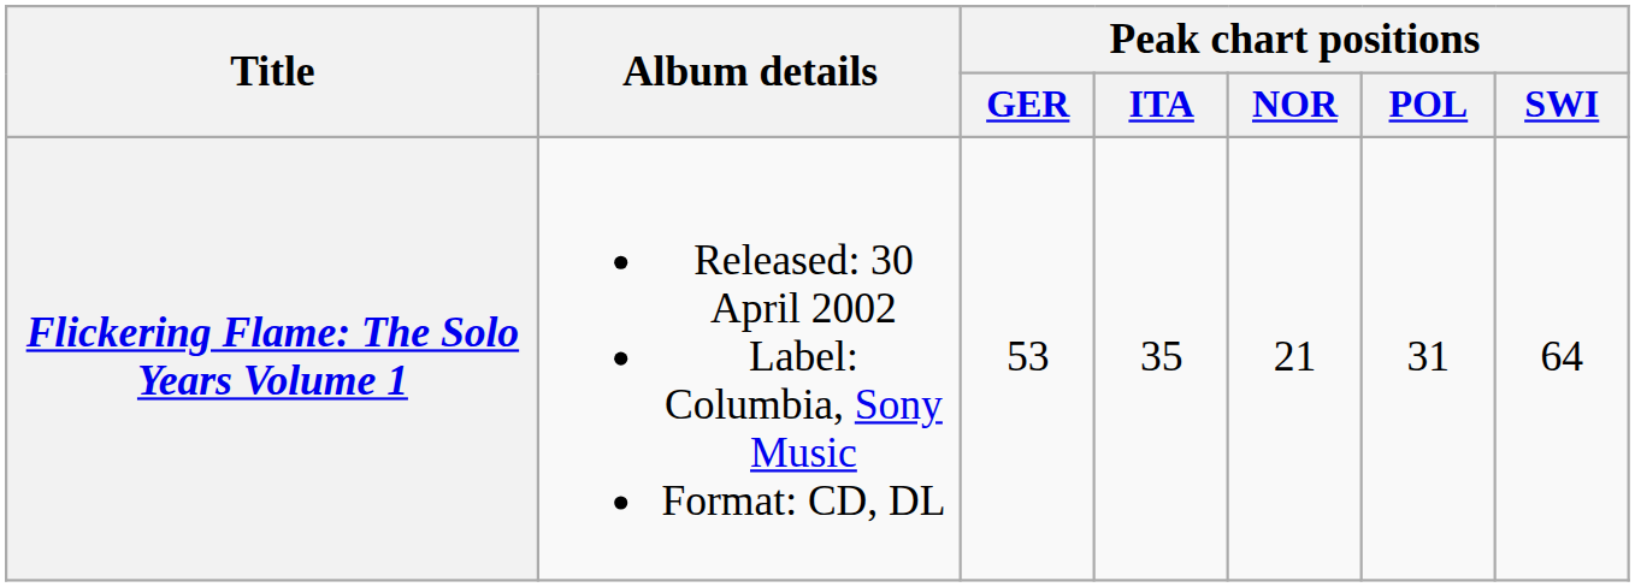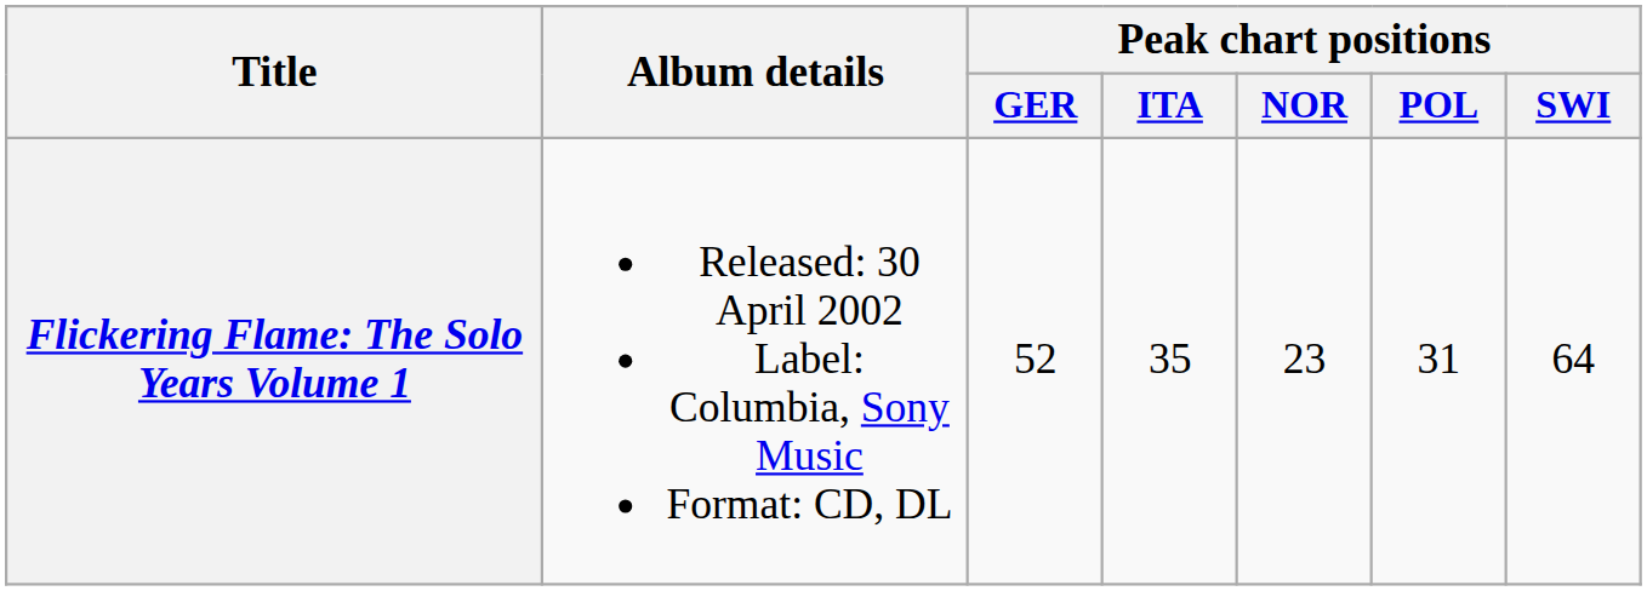Flickering Flame: The Solo Years Volume 1 | Peak chart positions / GER: 53 -> 52
Flickering Flame: The Solo Years Volume 1 | Peak chart positions / NOR: 21 -> 23
